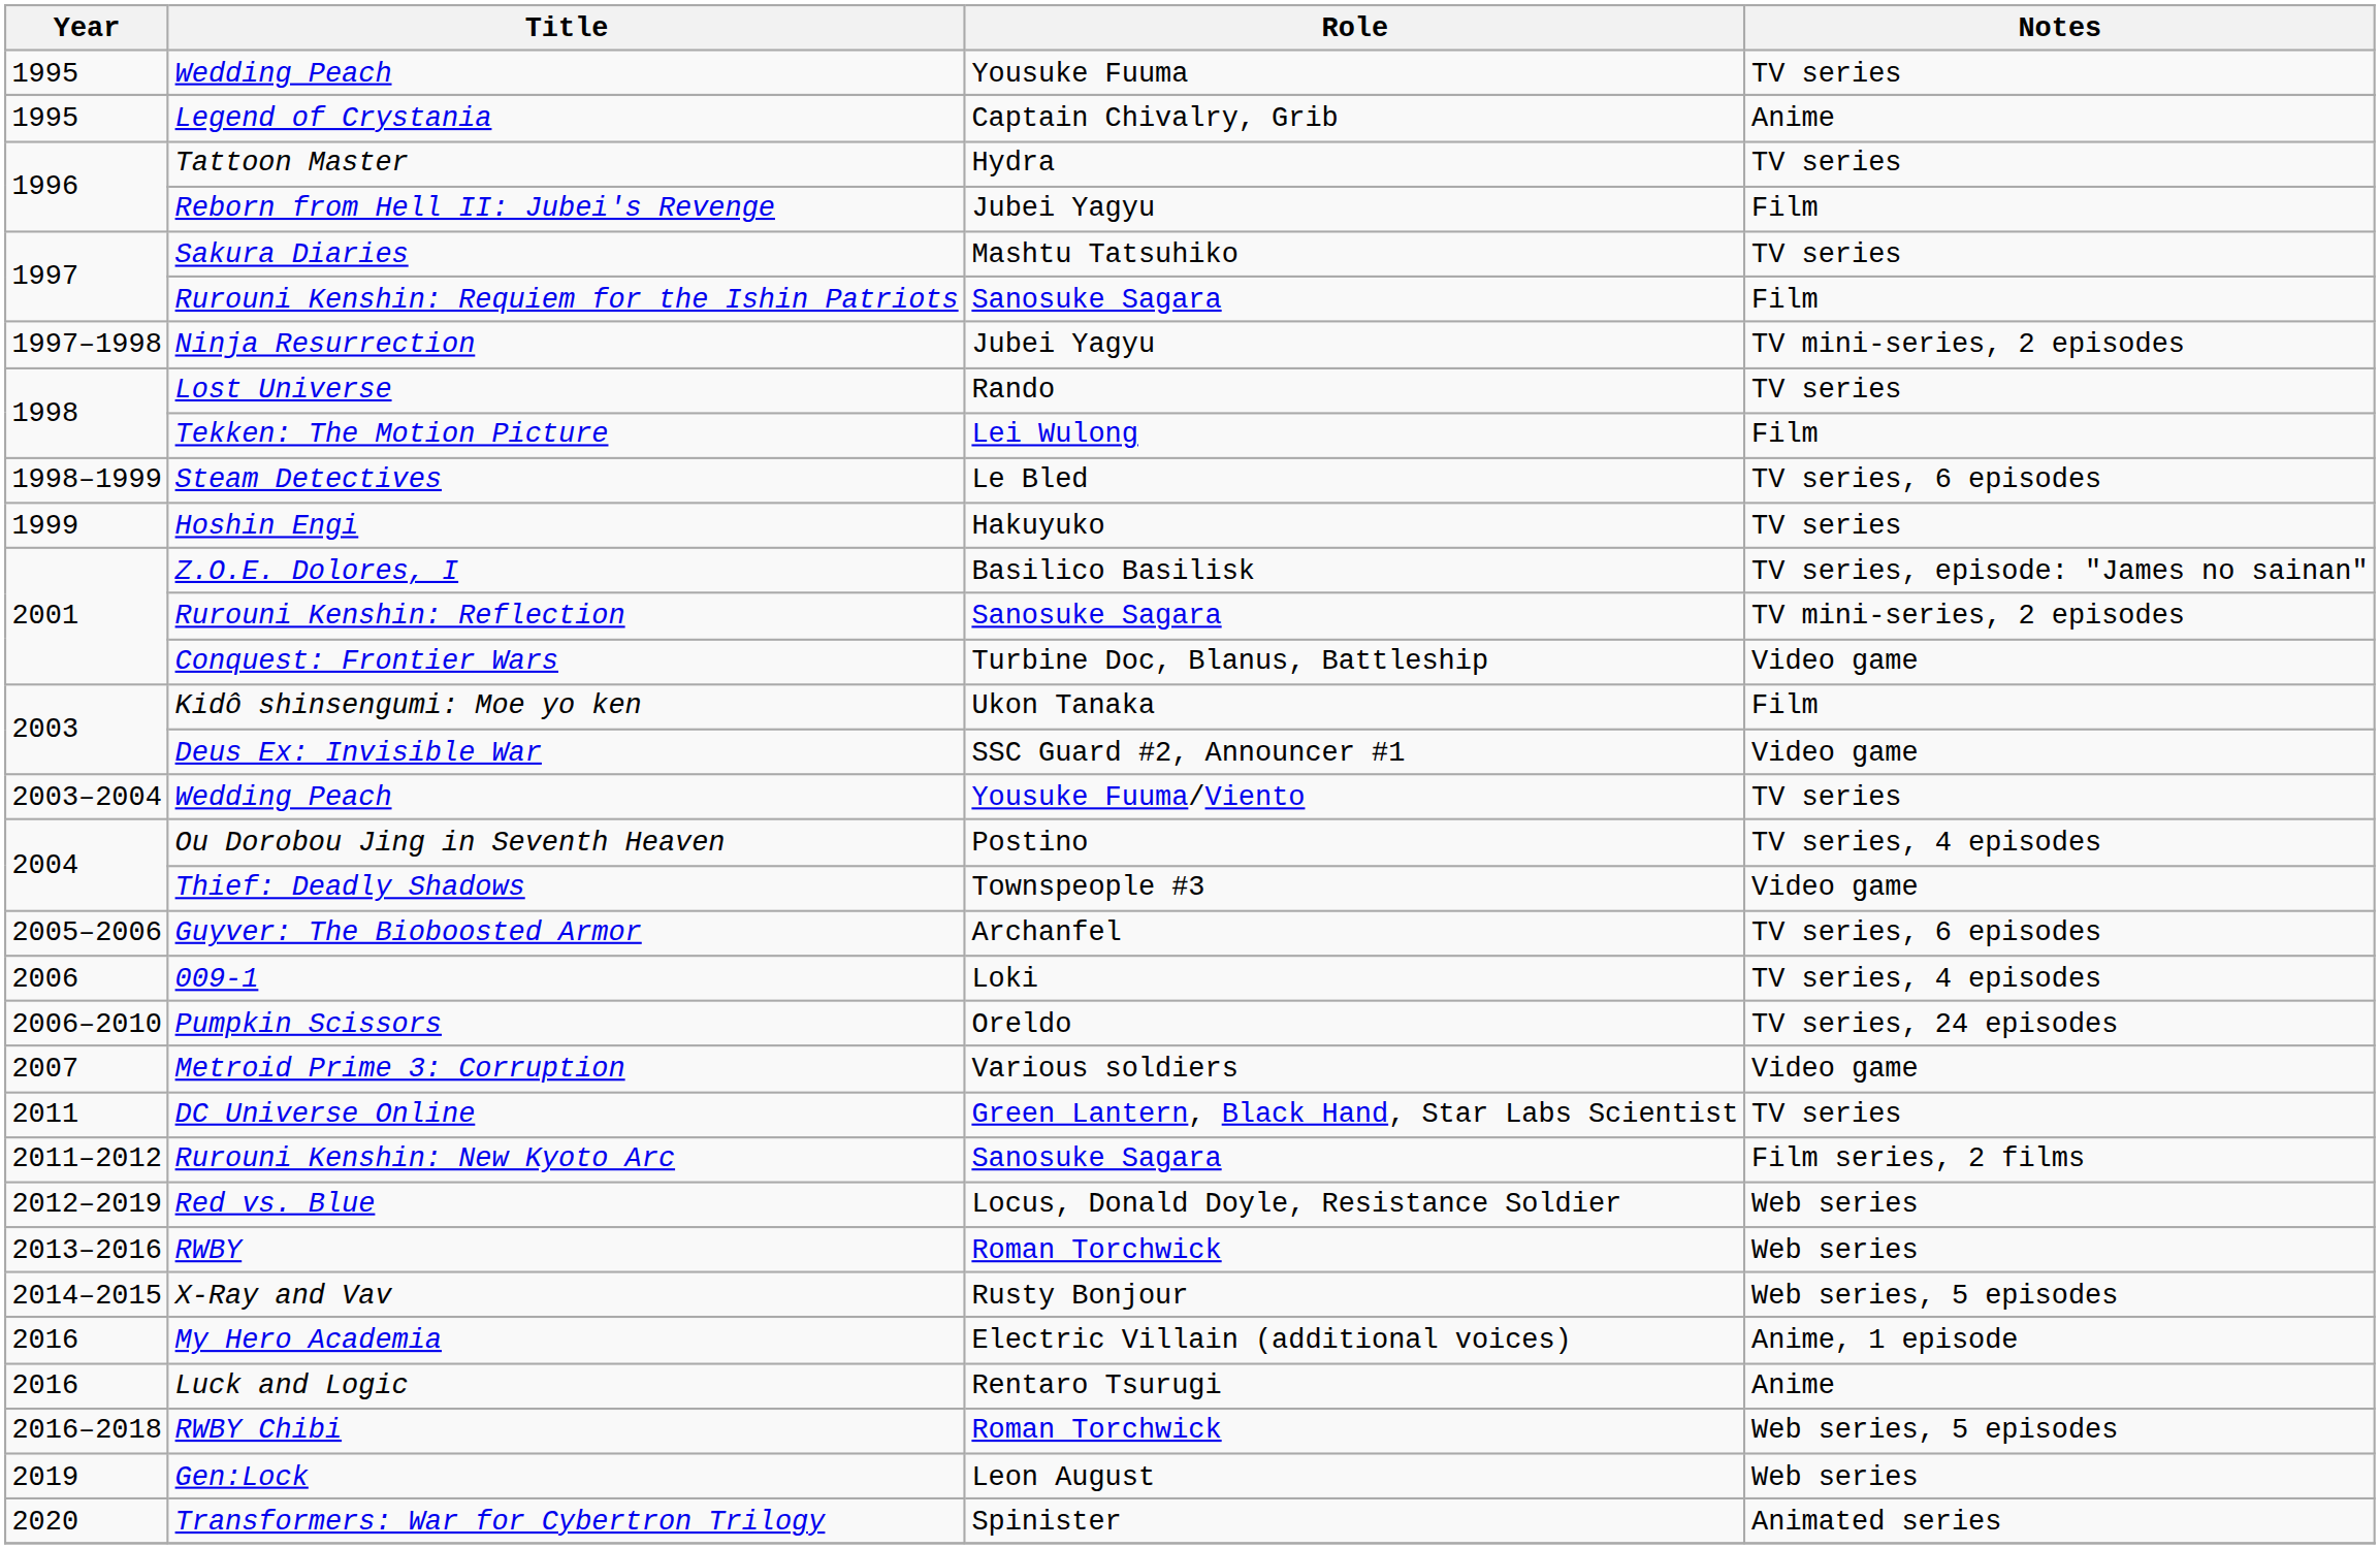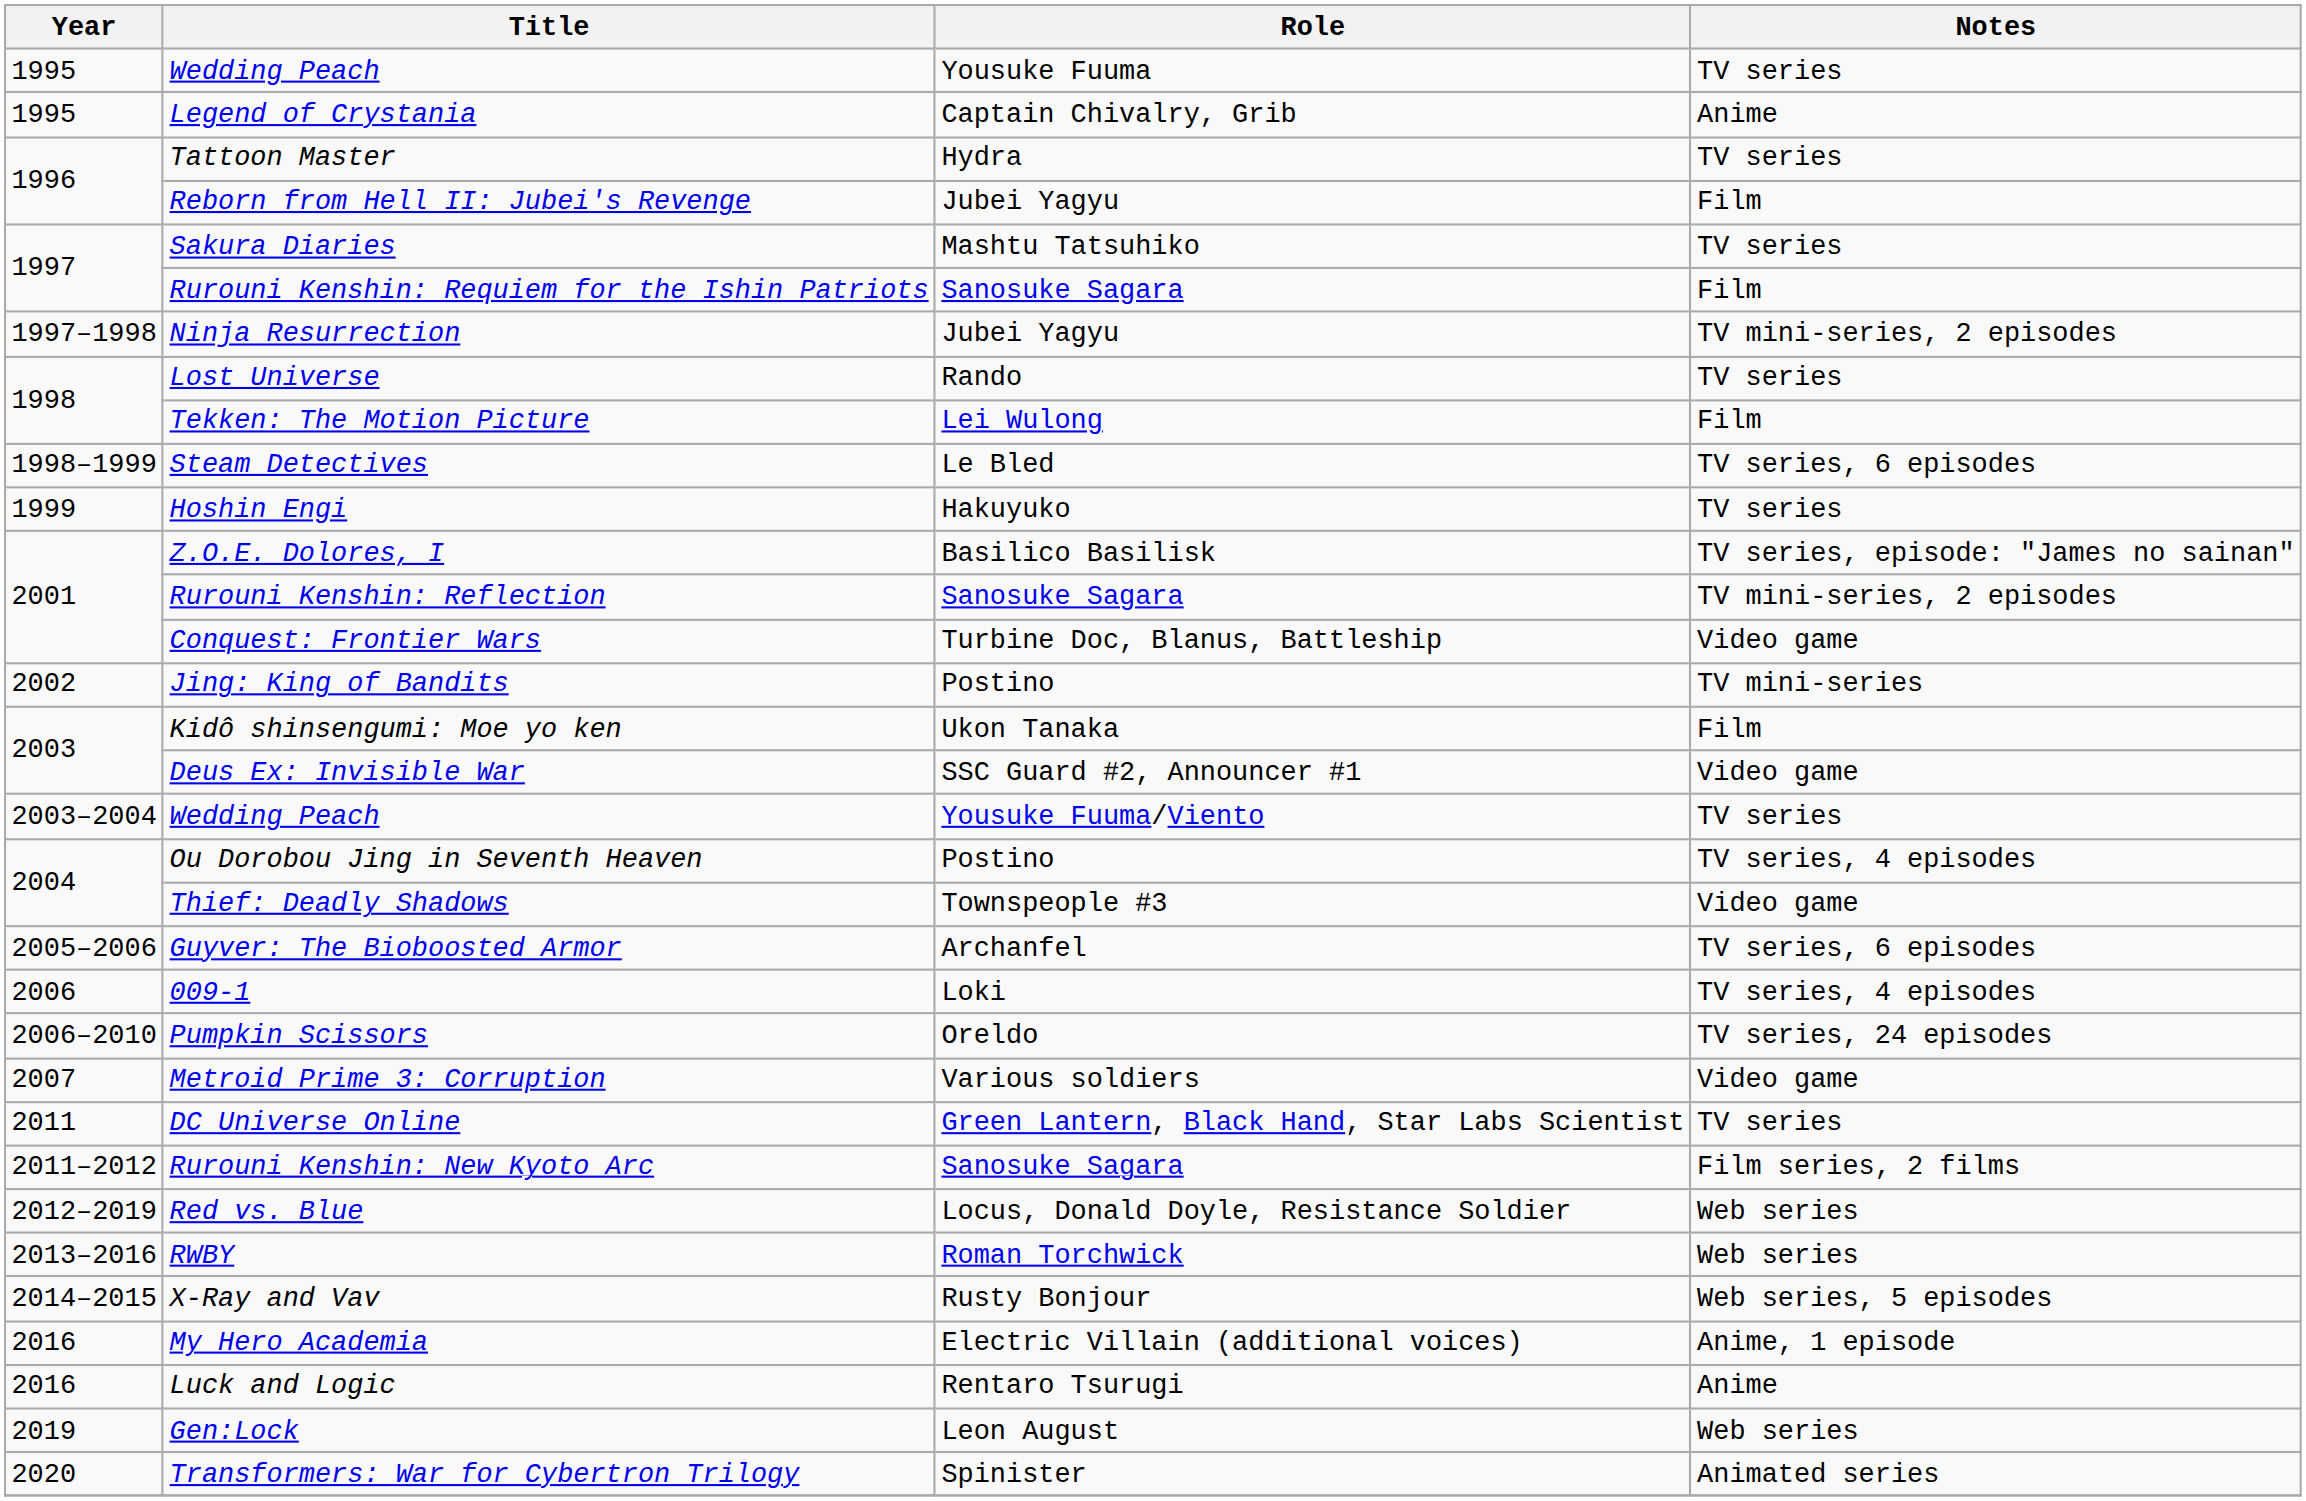+ row: 2002 | Jing: King of Bandits | Postino | TV mini-series
- row: 2016–2018 | RWBY Chibi | Roman Torchwick | Web series, 5 episodes
